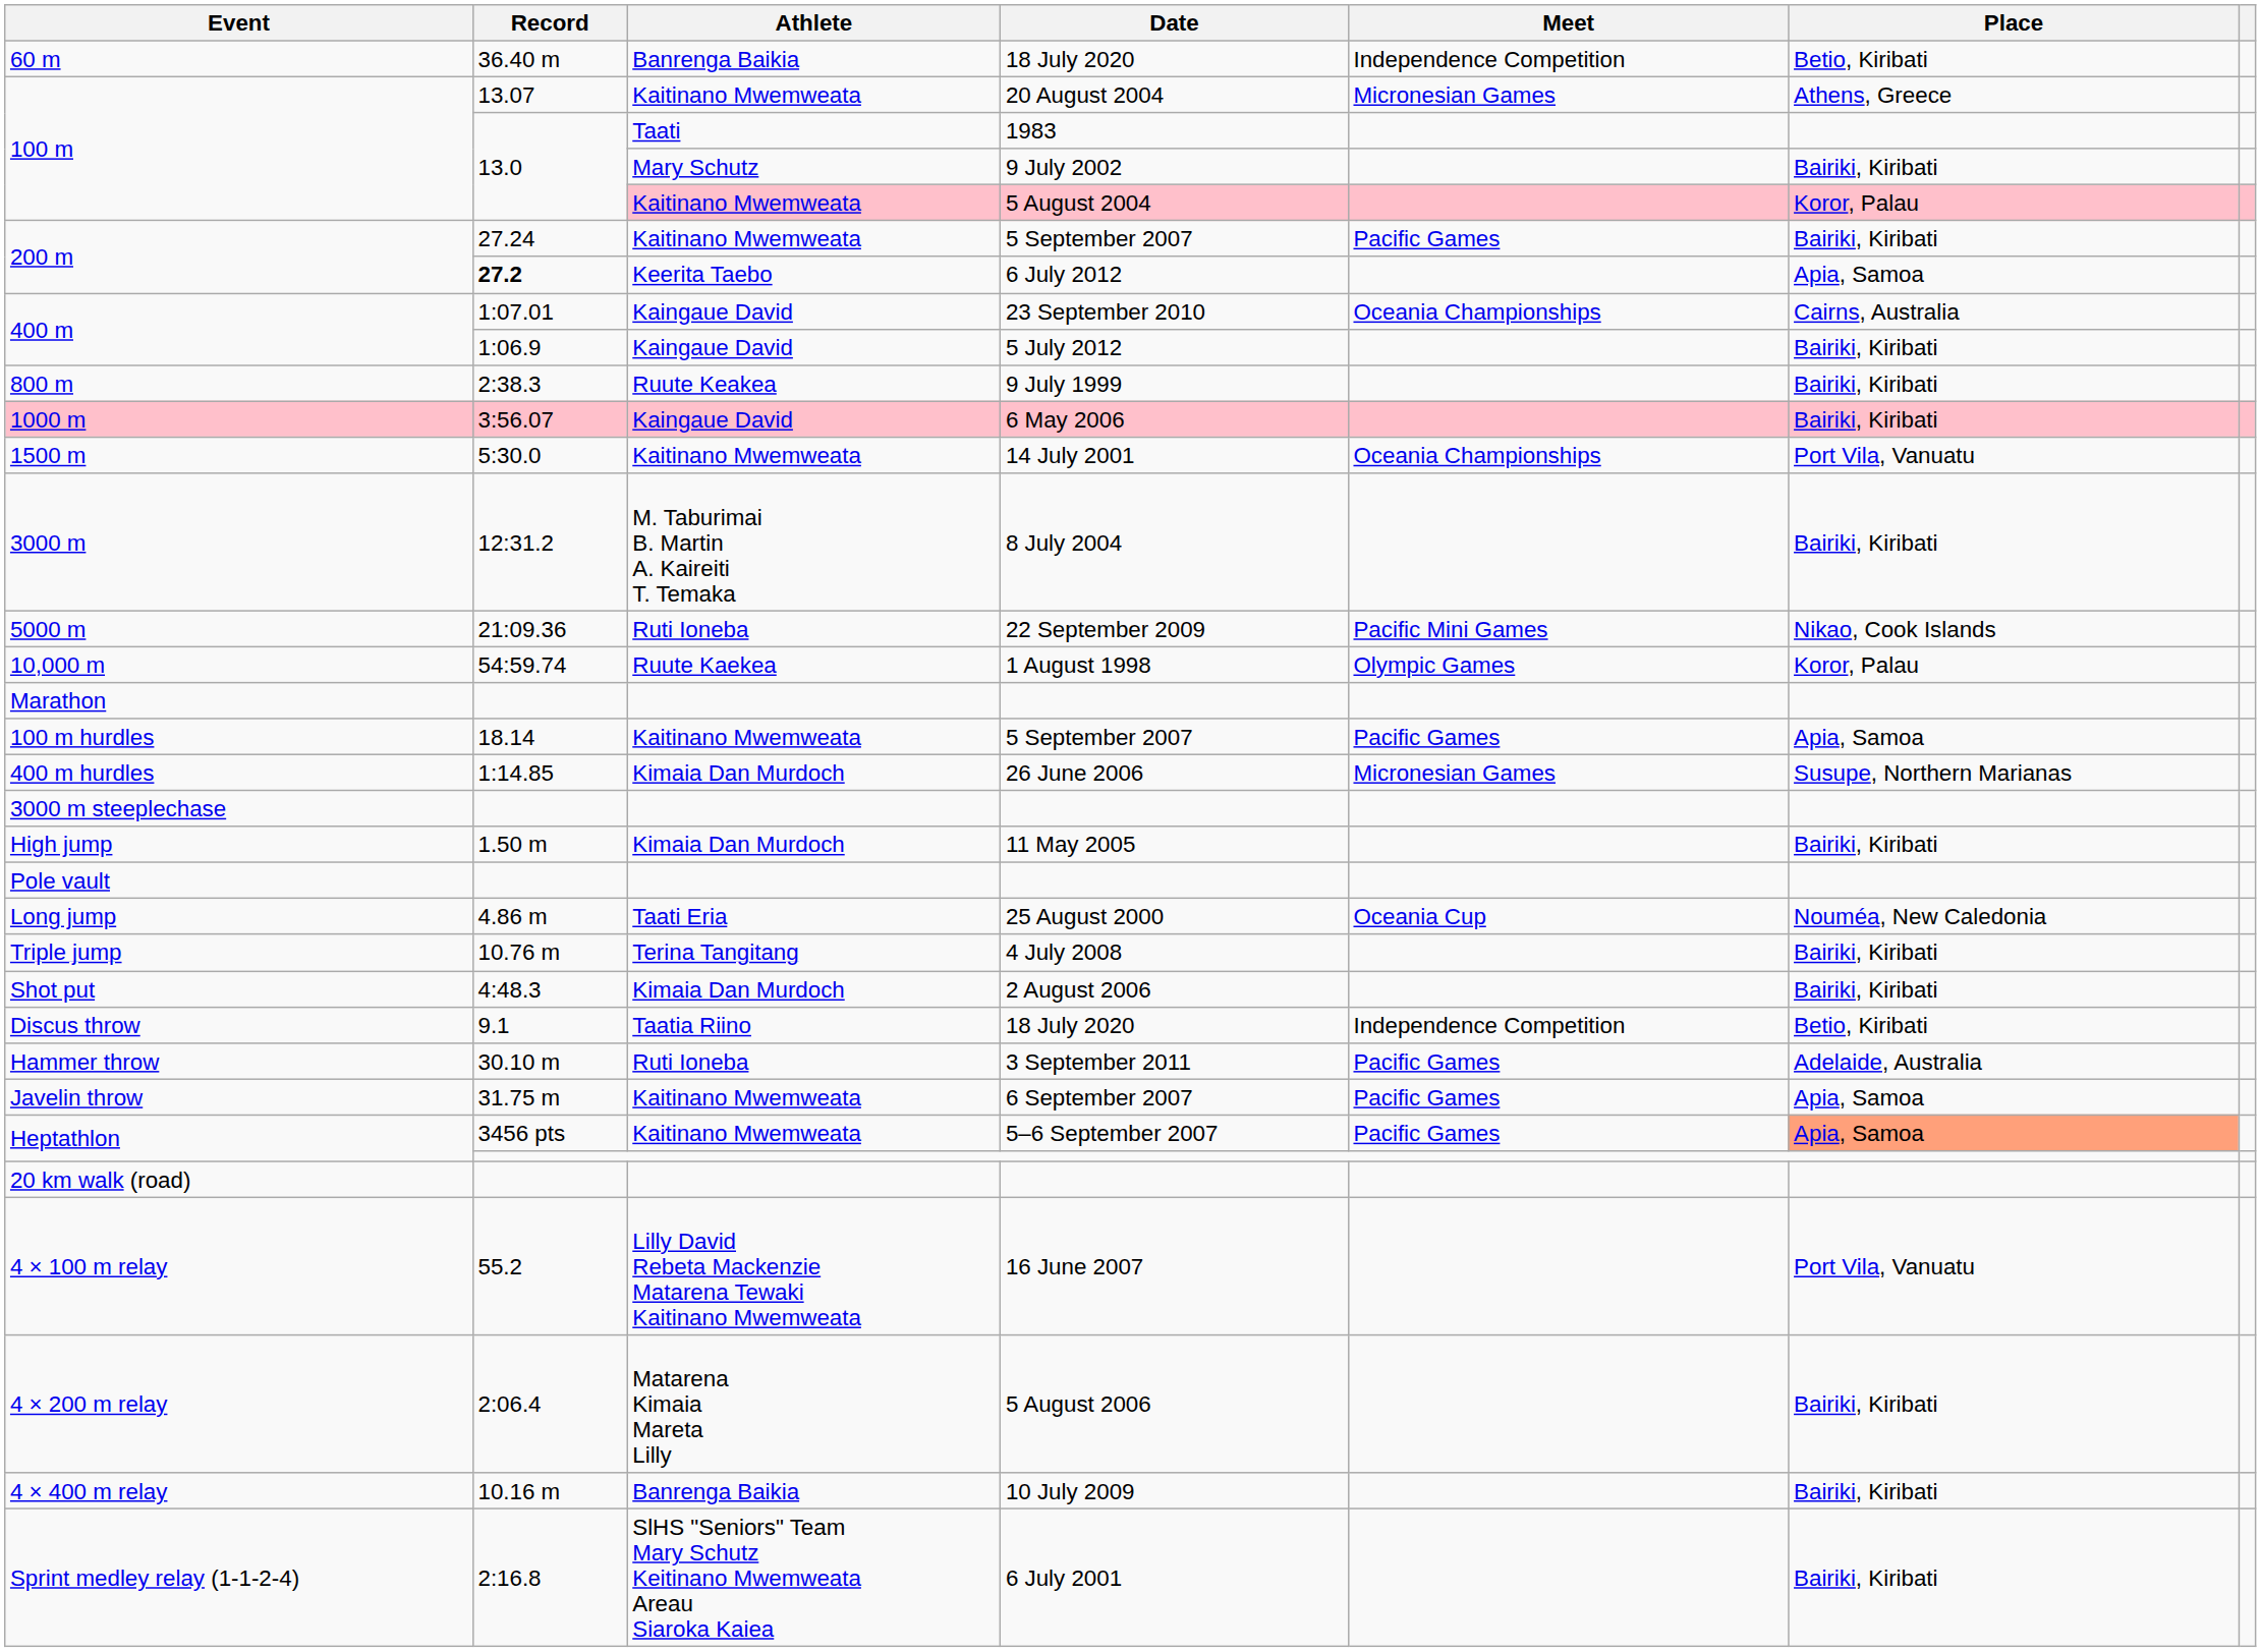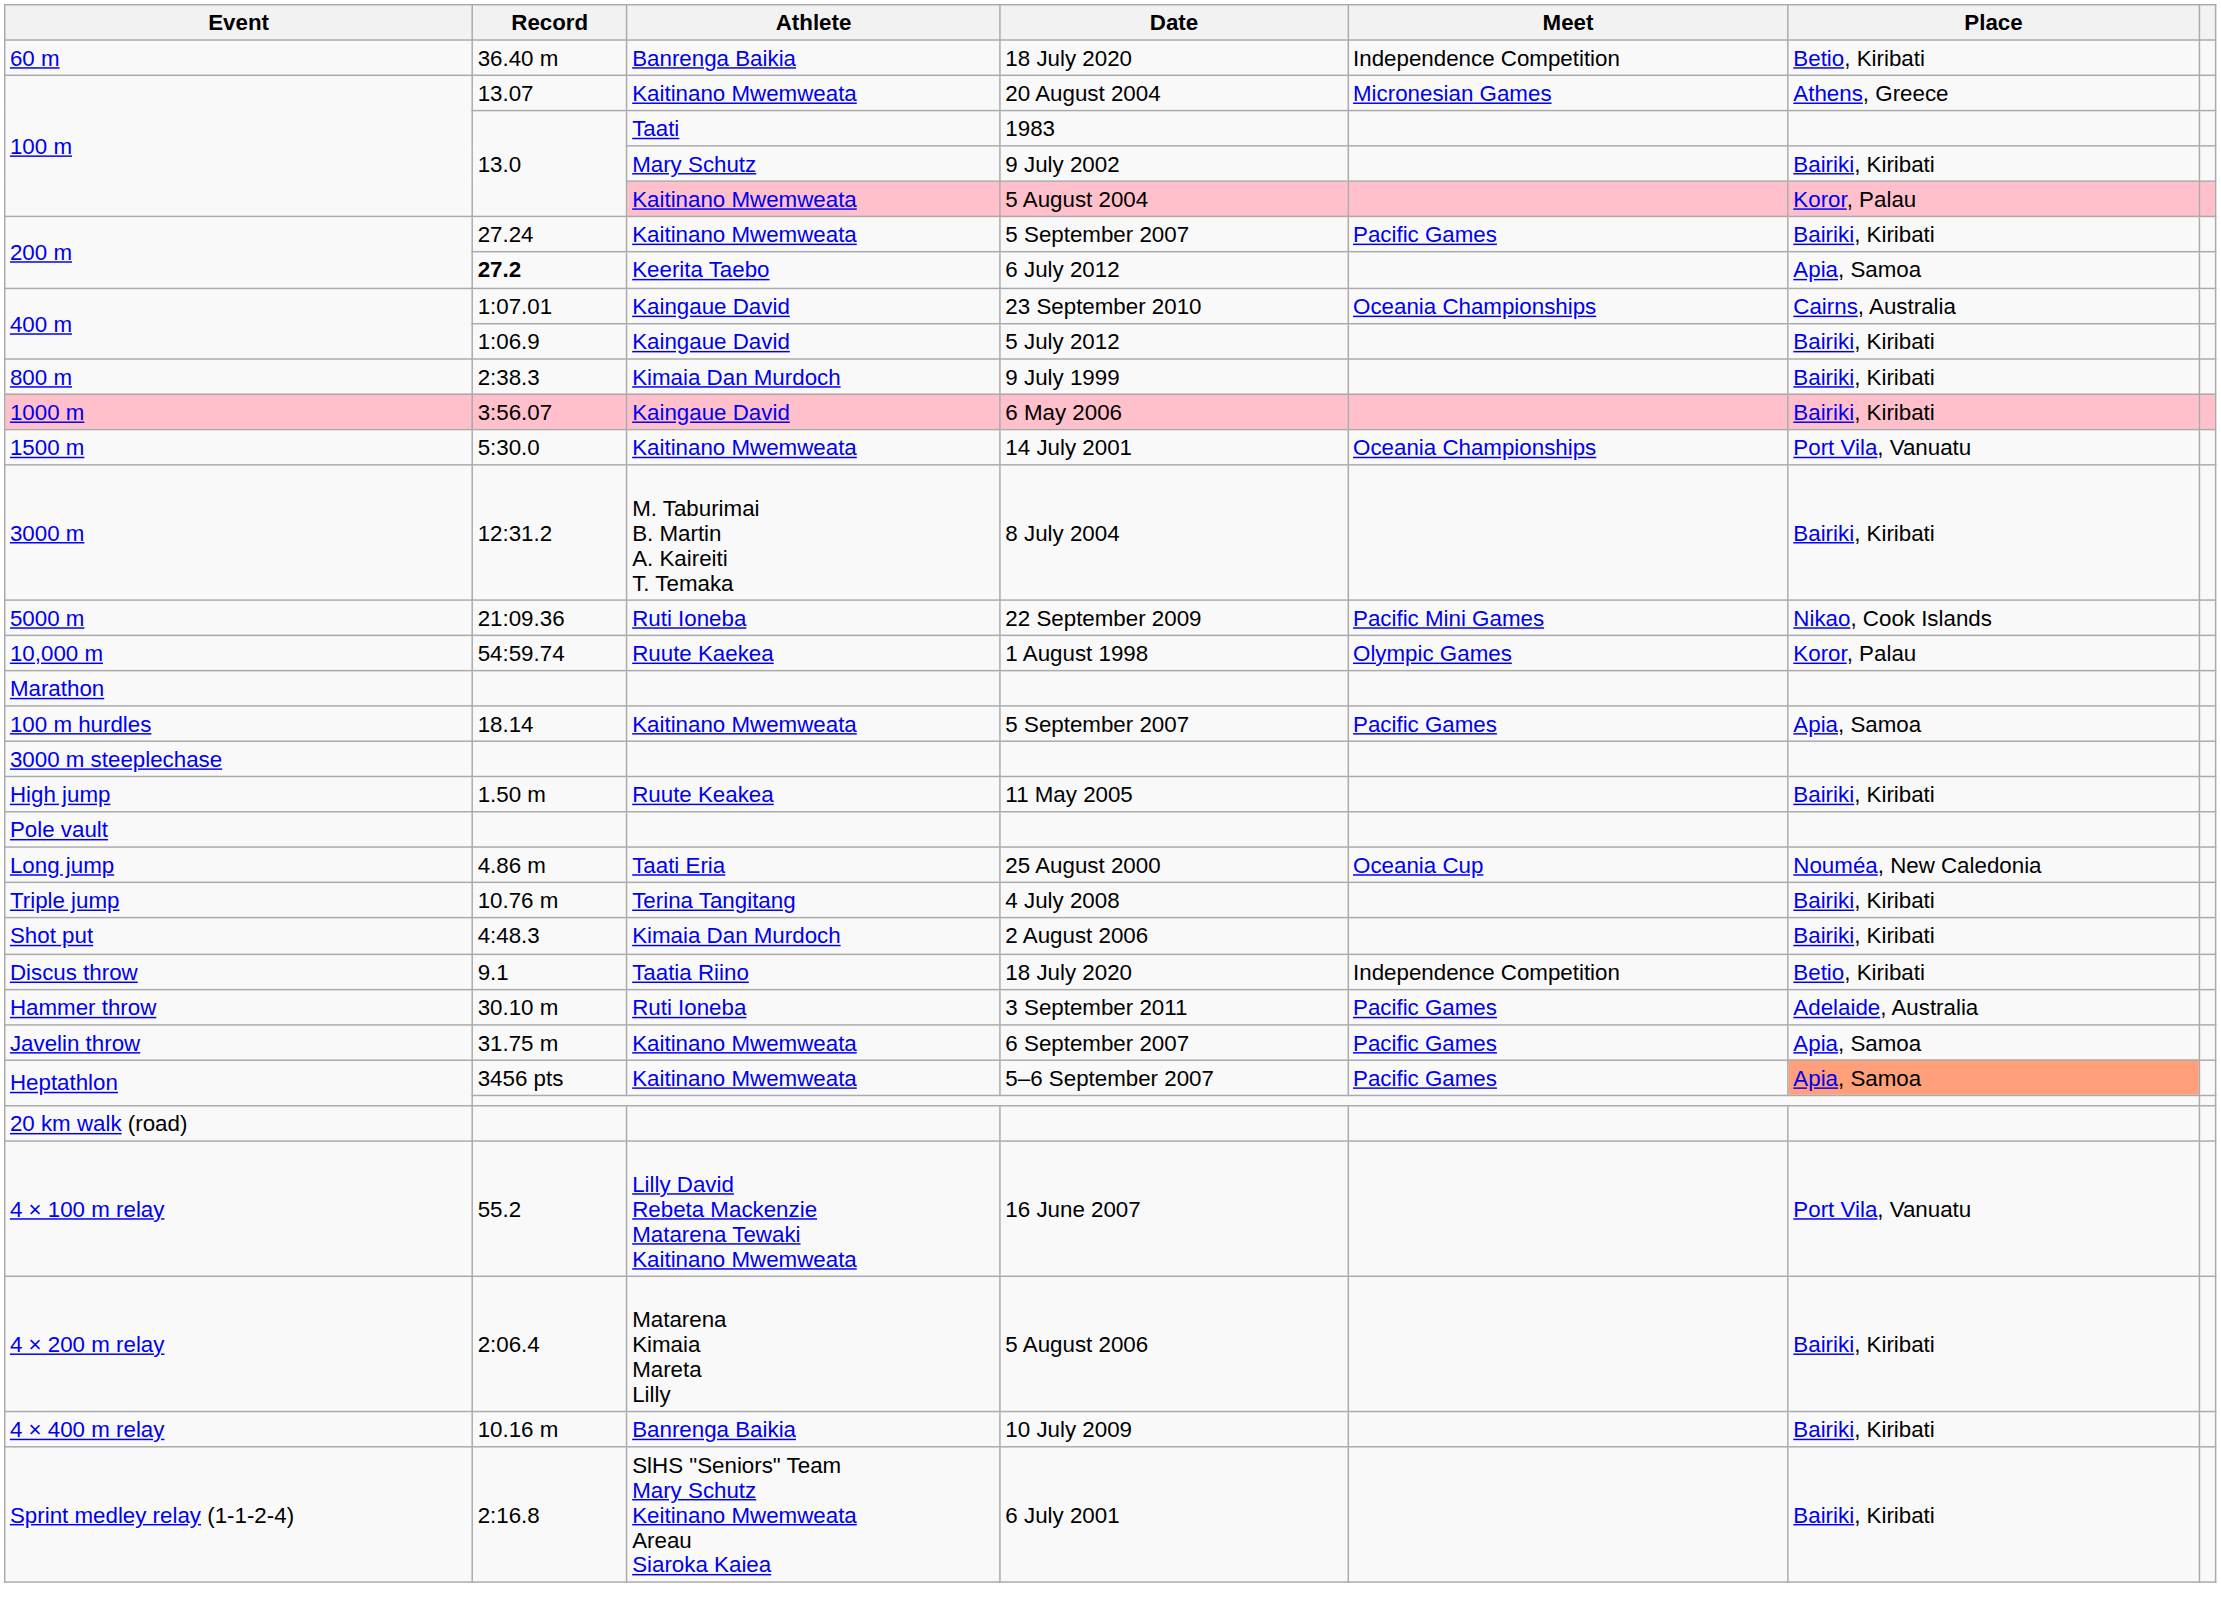800 m | Athlete: Ruute Keakea -> Kimaia Dan Murdoch
- row: 400 m hurdles | 1:14.85 | Kimaia Dan Murdoch | 26 June 2006 | Micronesian Games | Susupe, Northern Marianas
High jump | Athlete: Kimaia Dan Murdoch -> Ruute Keakea
